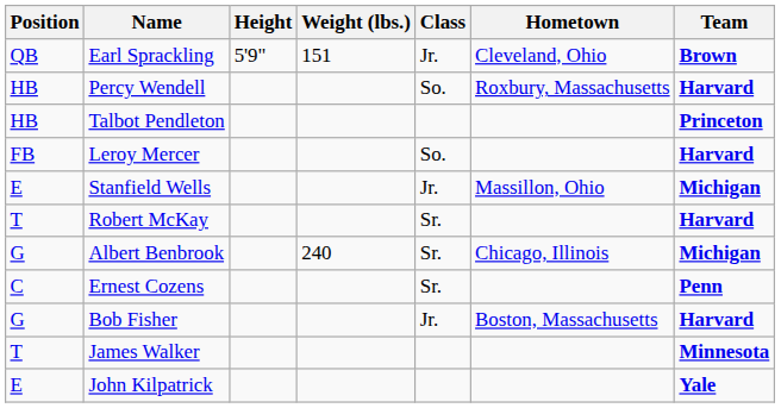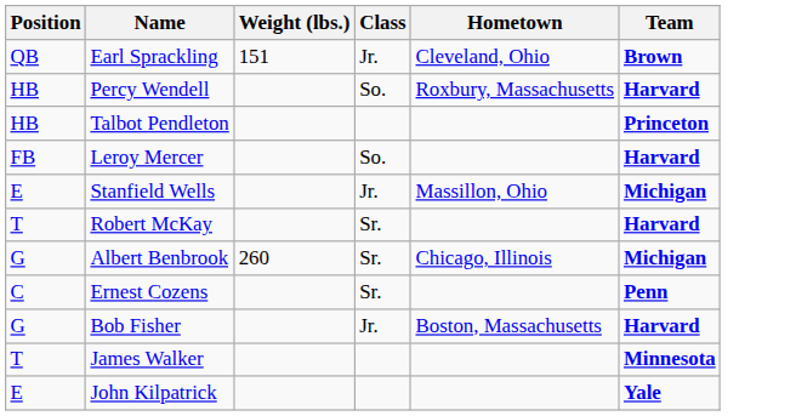- column: Height | 5'9"
Albert Benbrook | Weight (lbs.): 240 -> 260
